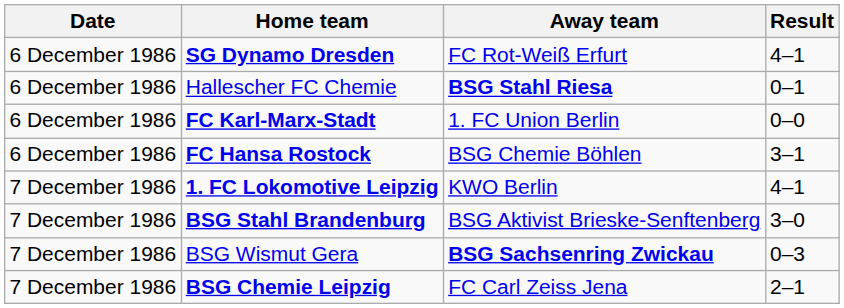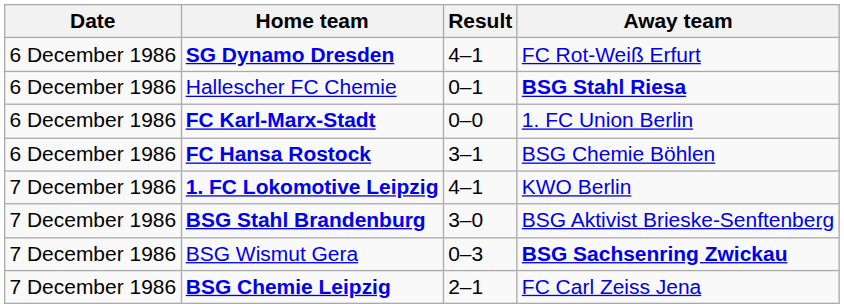columns swapped: Result <-> Away team
